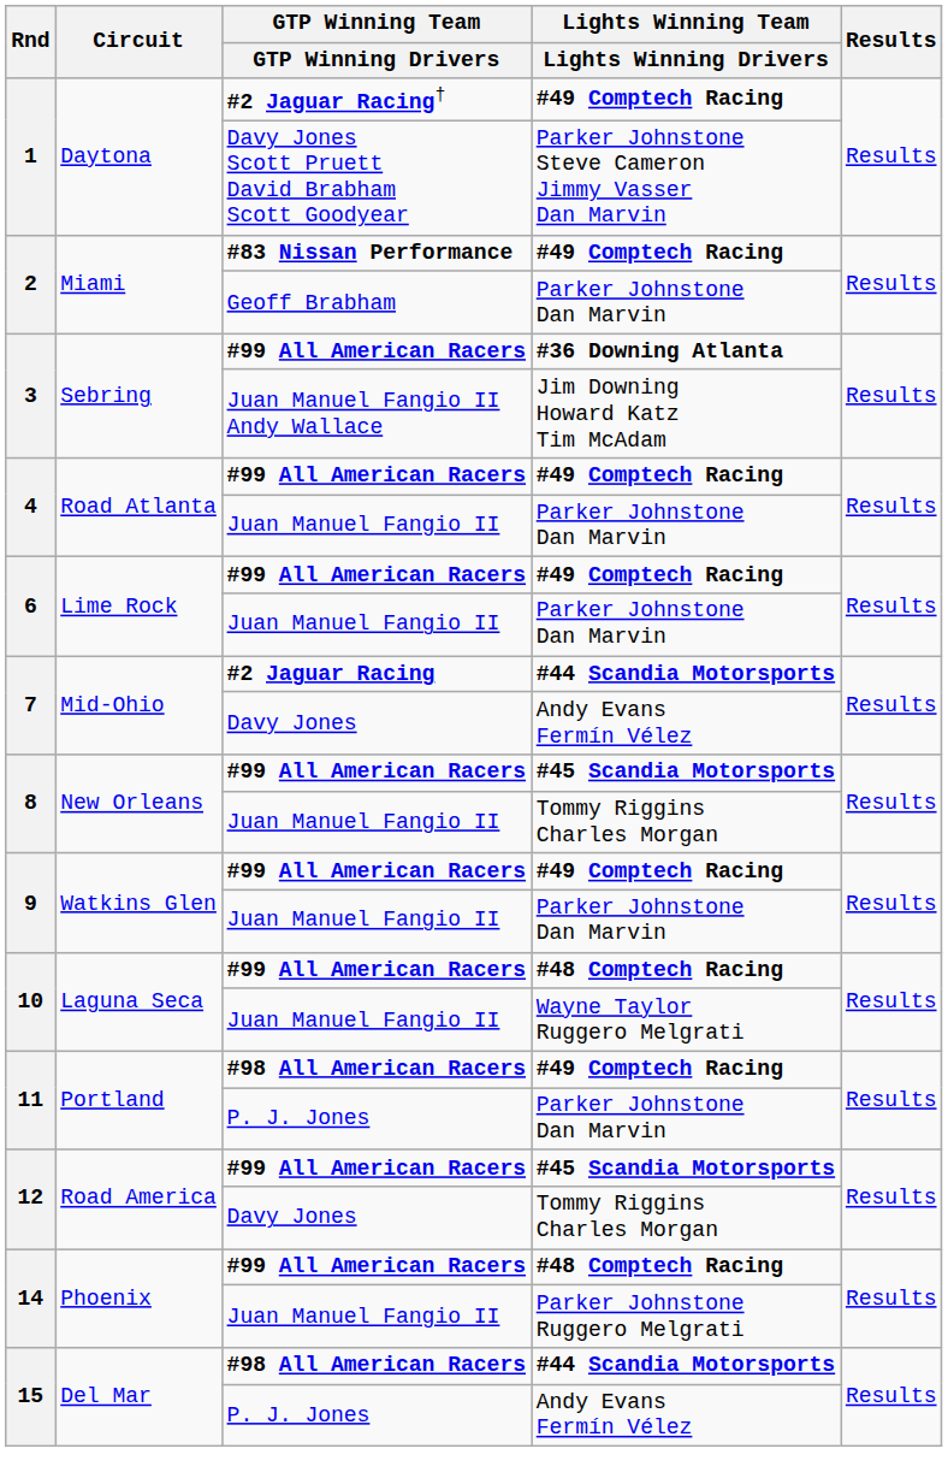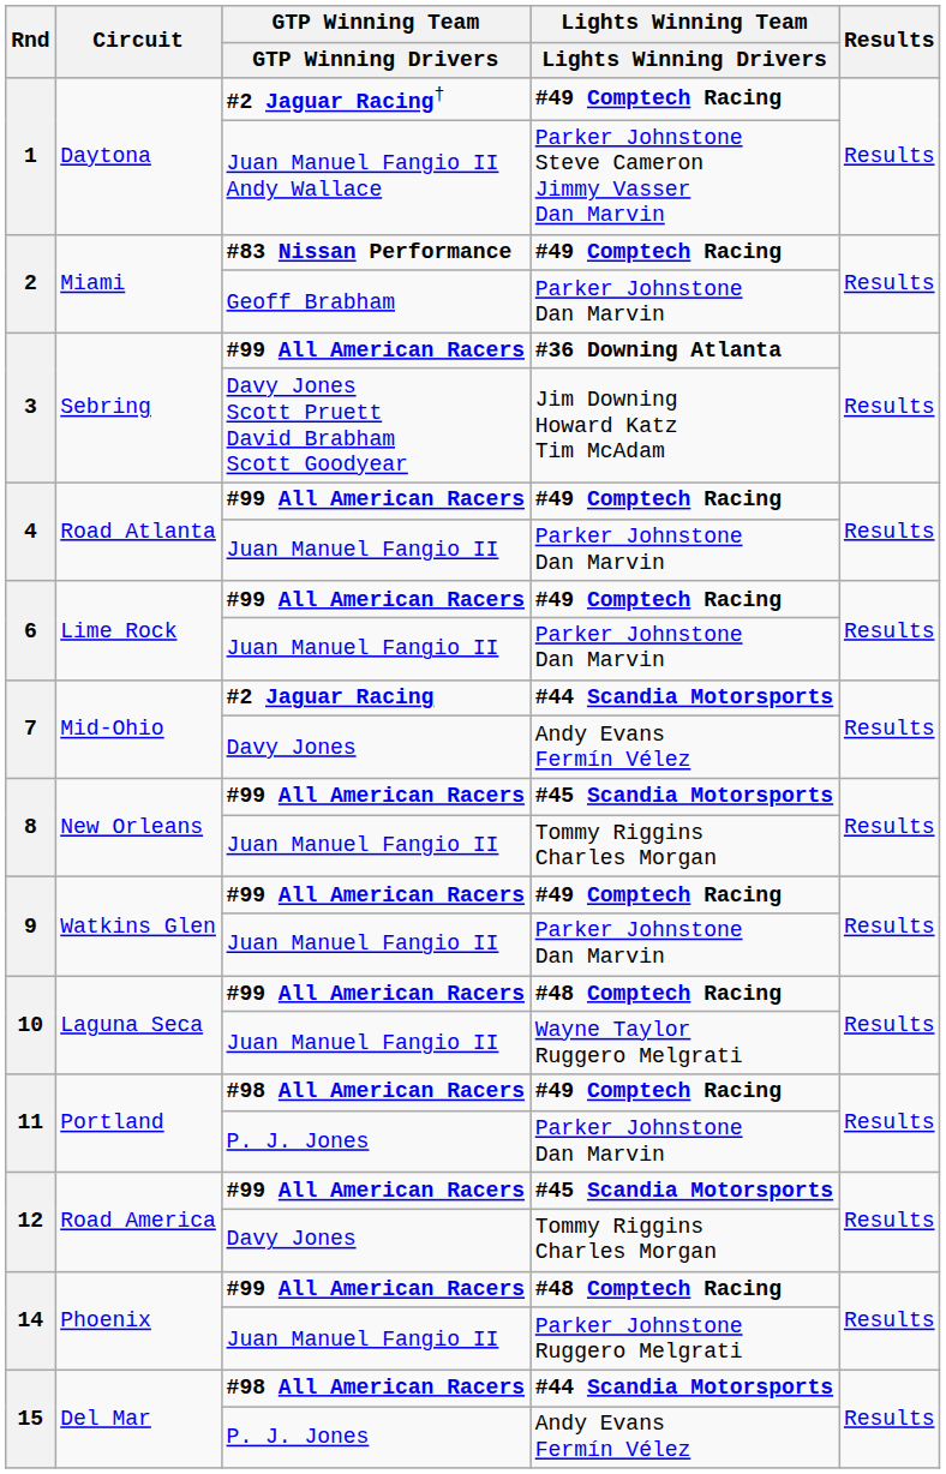1 / Parker Johnstone Steve Cameron Jimmy Vasser Dan Marvin | GTP Winning Team / GTP Winning Drivers: Davy Jones Scott Pruett David Brabham Scott Goodyear -> Juan Manuel Fangio II Andy Wallace
3 / Jim Downing Howard Katz Tim McAdam | GTP Winning Team / GTP Winning Drivers: Juan Manuel Fangio II Andy Wallace -> Davy Jones Scott Pruett David Brabham Scott Goodyear
